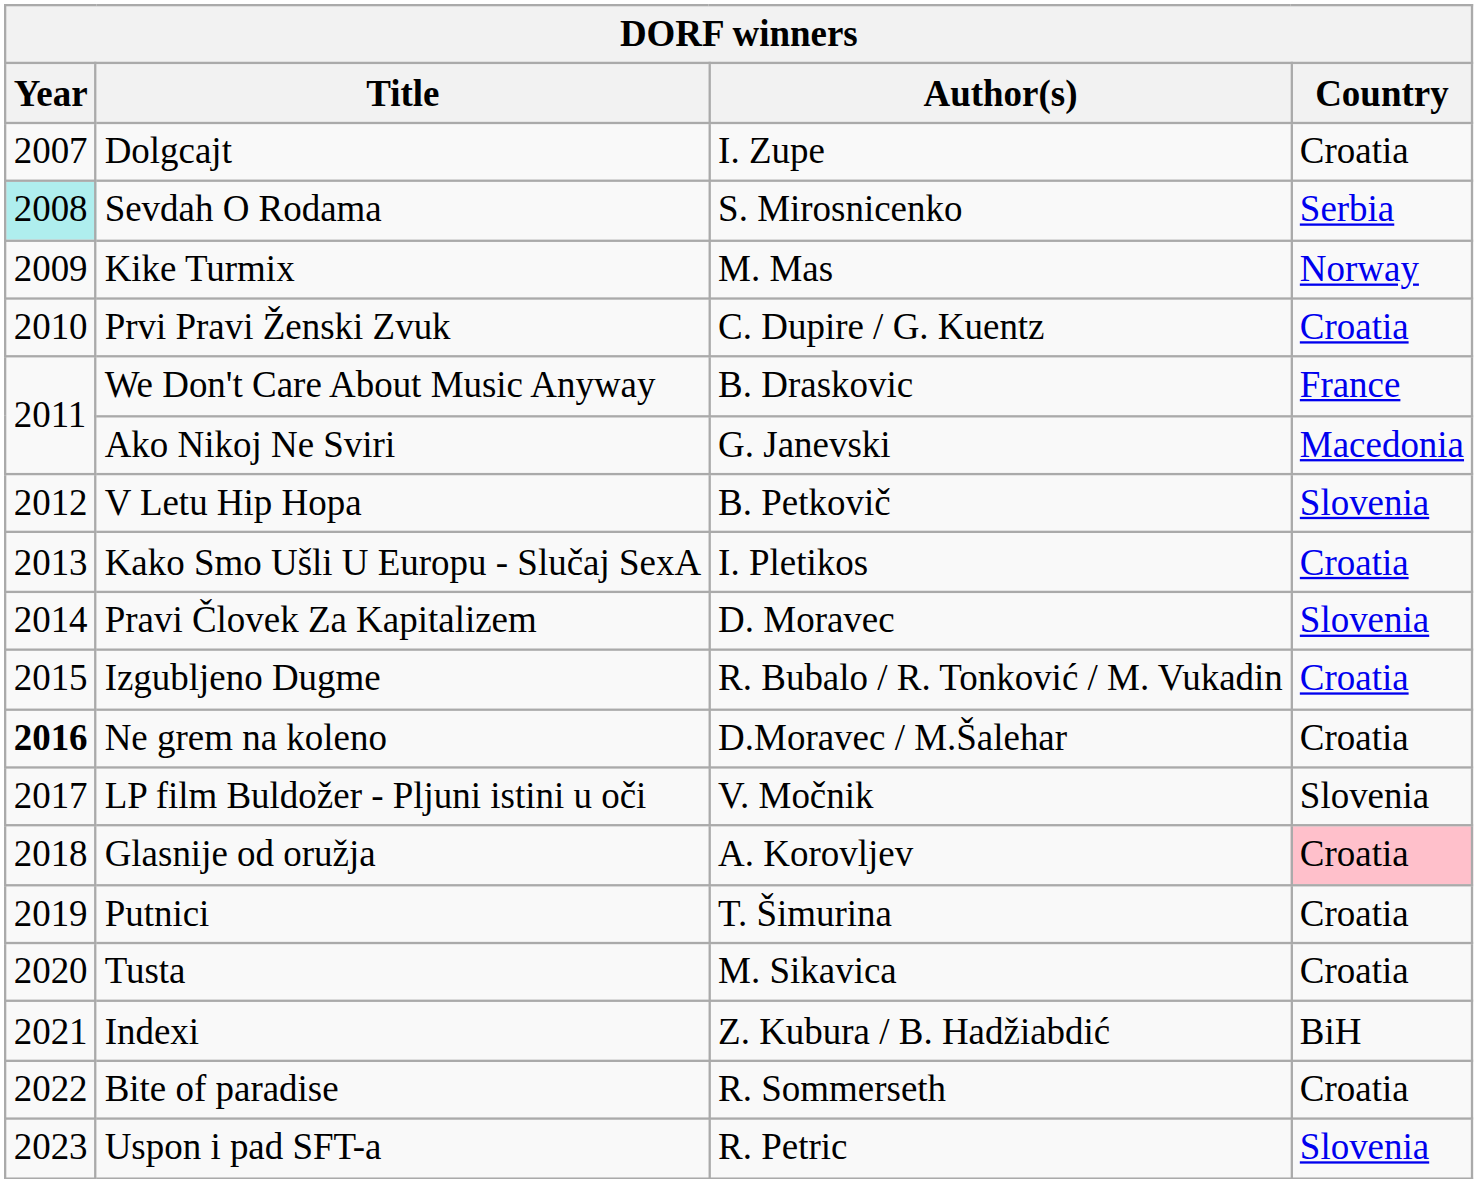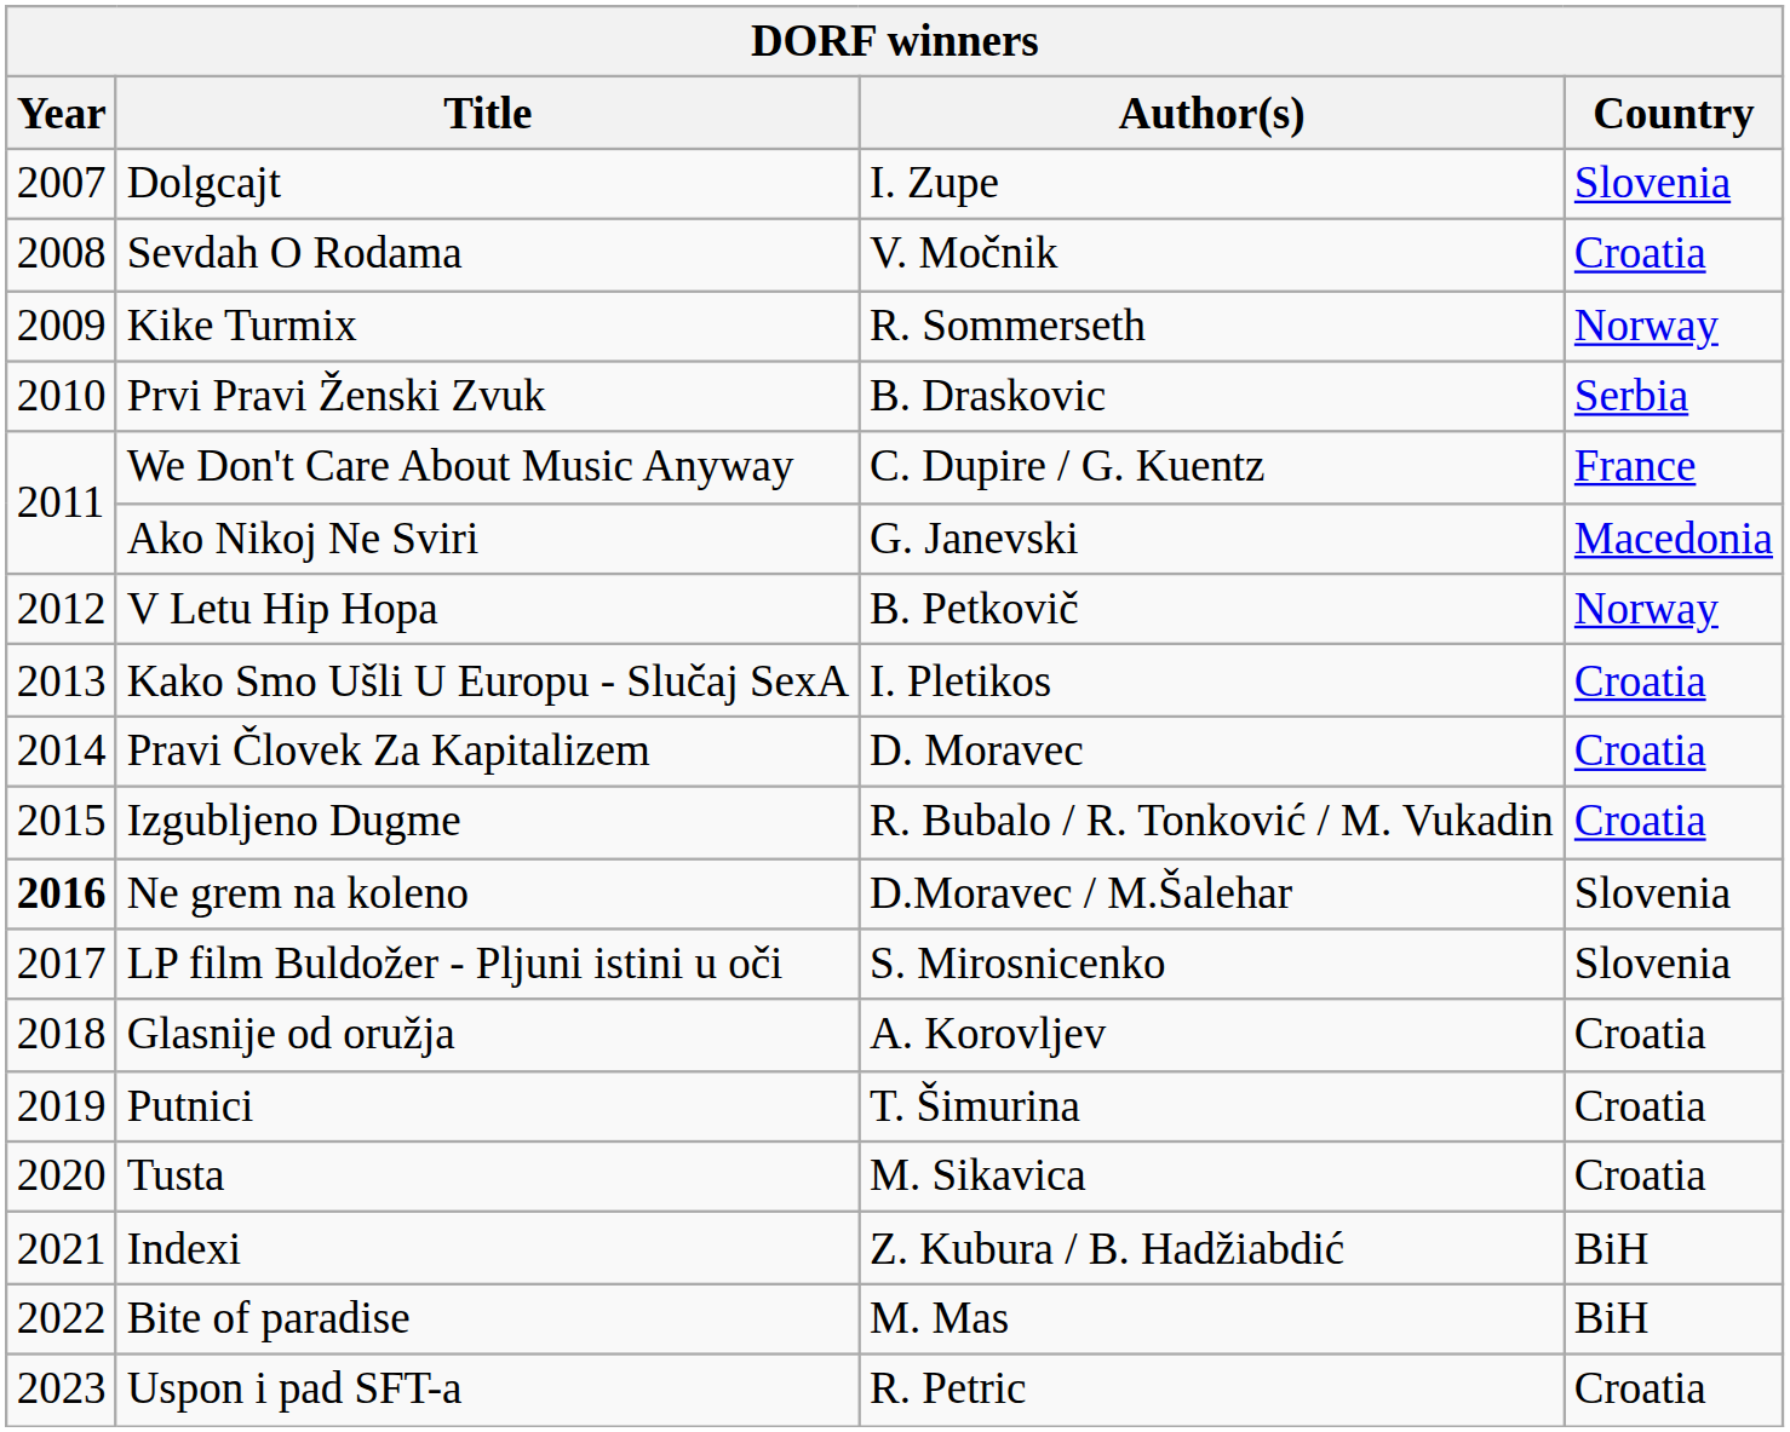Dolgcajt | Country: Croatia -> Slovenia
Sevdah O Rodama | Year: paleturquoise background -> no background
Sevdah O Rodama | Author(s): S. Mirosnicenko -> V. Močnik
Sevdah O Rodama | Country: Serbia -> Croatia
Kike Turmix | Author(s): M. Mas -> R. Sommerseth
Prvi Pravi Ženski Zvuk | Author(s): C. Dupire / G. Kuentz -> B. Draskovic
Prvi Pravi Ženski Zvuk | Country: Croatia -> Serbia
We Don't Care About Music Anyway | Author(s): B. Draskovic -> C. Dupire / G. Kuentz
V Letu Hip Hopa | Country: Slovenia -> Norway
Pravi Človek Za Kapitalizem | Country: Slovenia -> Croatia
Ne grem na koleno | Country: Croatia -> Slovenia
LP film Buldožer - Pljuni istini u oči | Author(s): V. Močnik -> S. Mirosnicenko
Glasnije od oružja | Country: pink background -> no background
Bite of paradise | Author(s): R. Sommerseth -> M. Mas
Bite of paradise | Country: Croatia -> BiH
Uspon i pad SFT-a | Country: Slovenia -> Croatia
